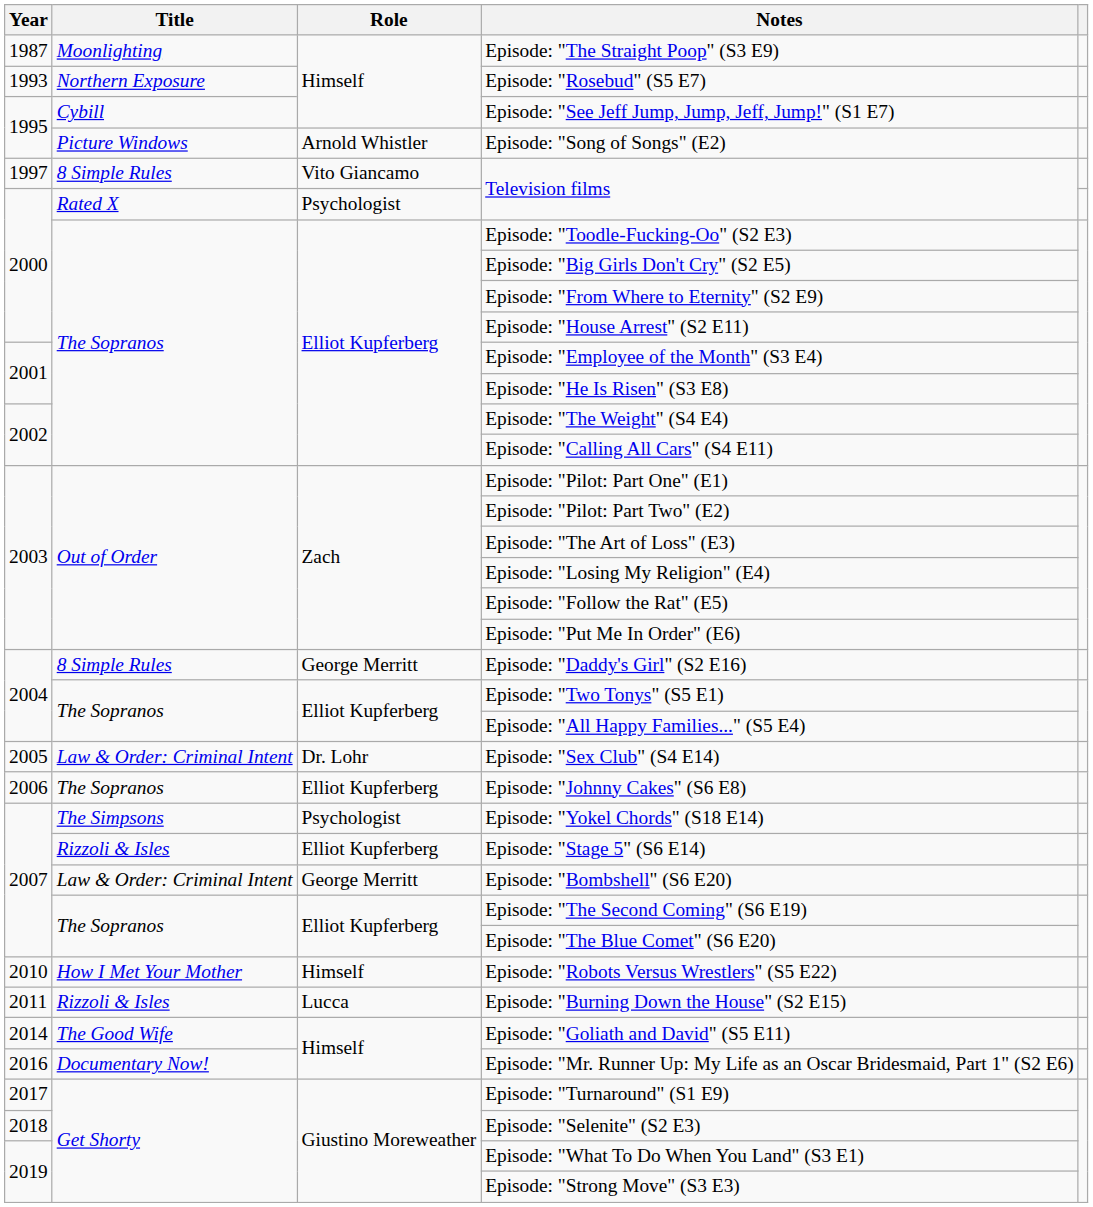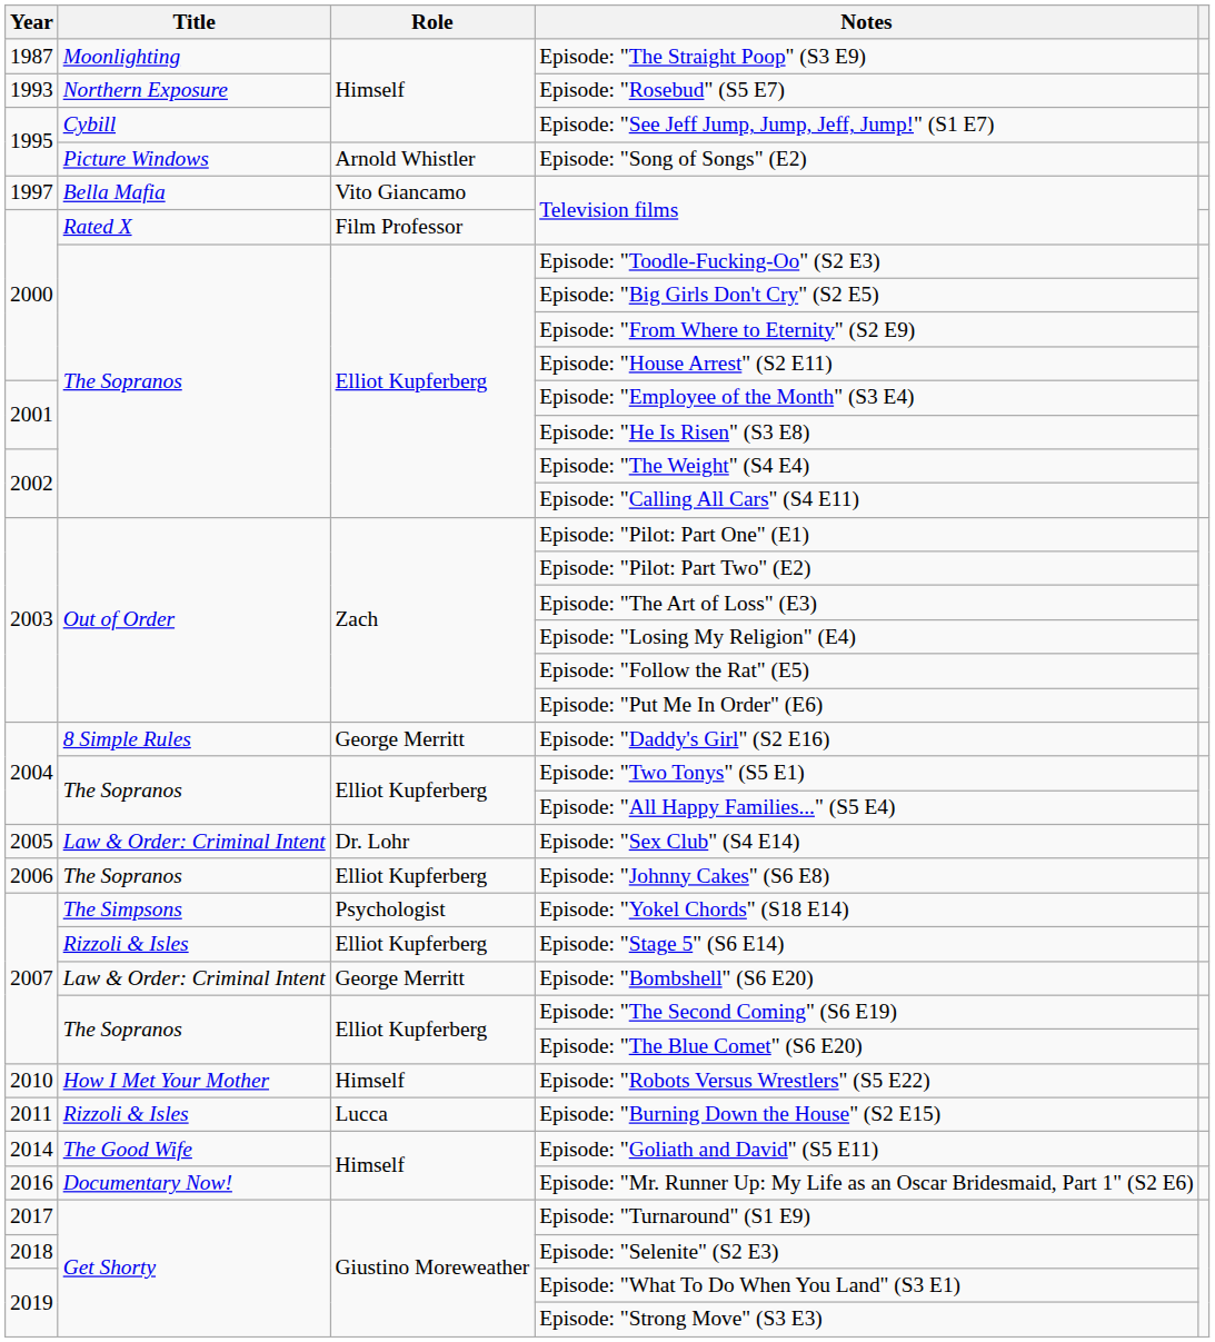1997 / Television films | Title: 8 Simple Rules -> Bella Mafia
2000 / Television films | Role: Psychologist -> Film Professor
